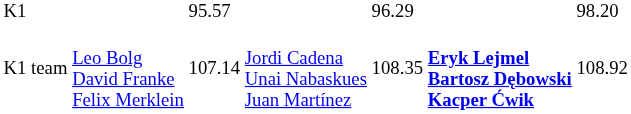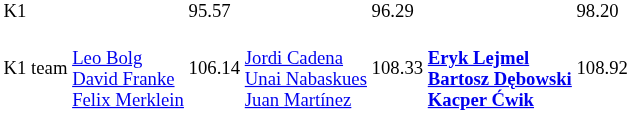K1 team | column 3: 107.14 -> 106.14
K1 team | column 5: 108.35 -> 108.33
